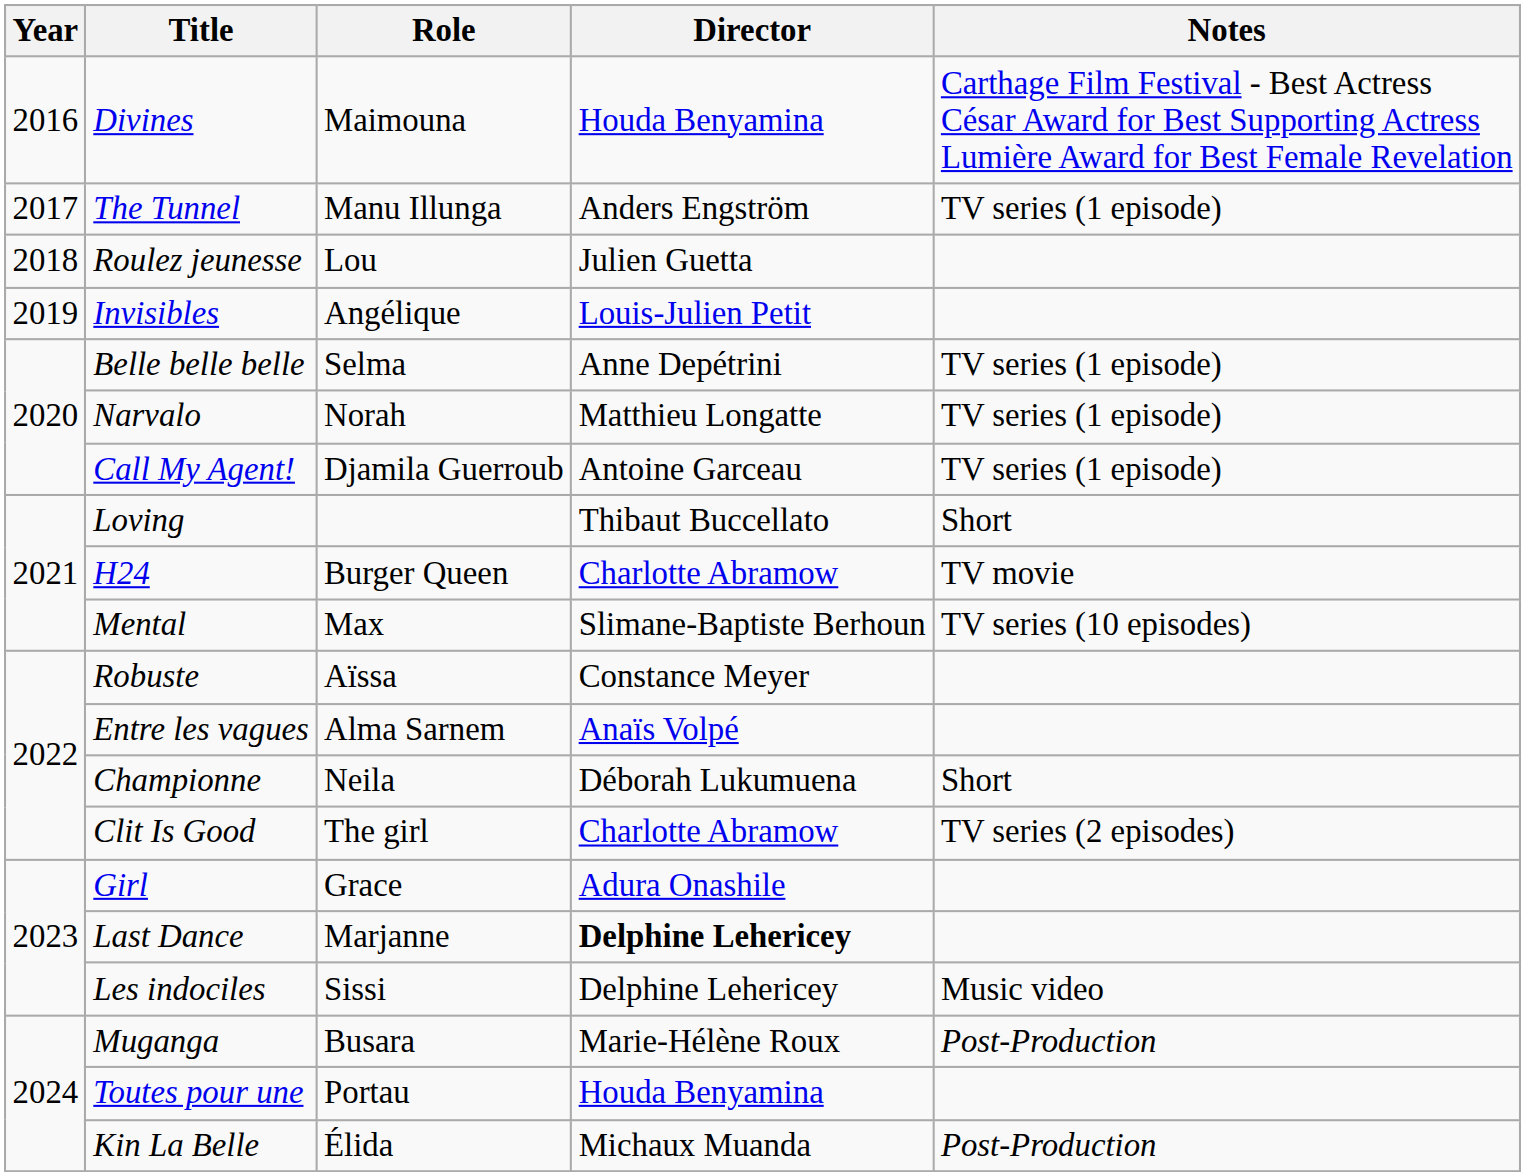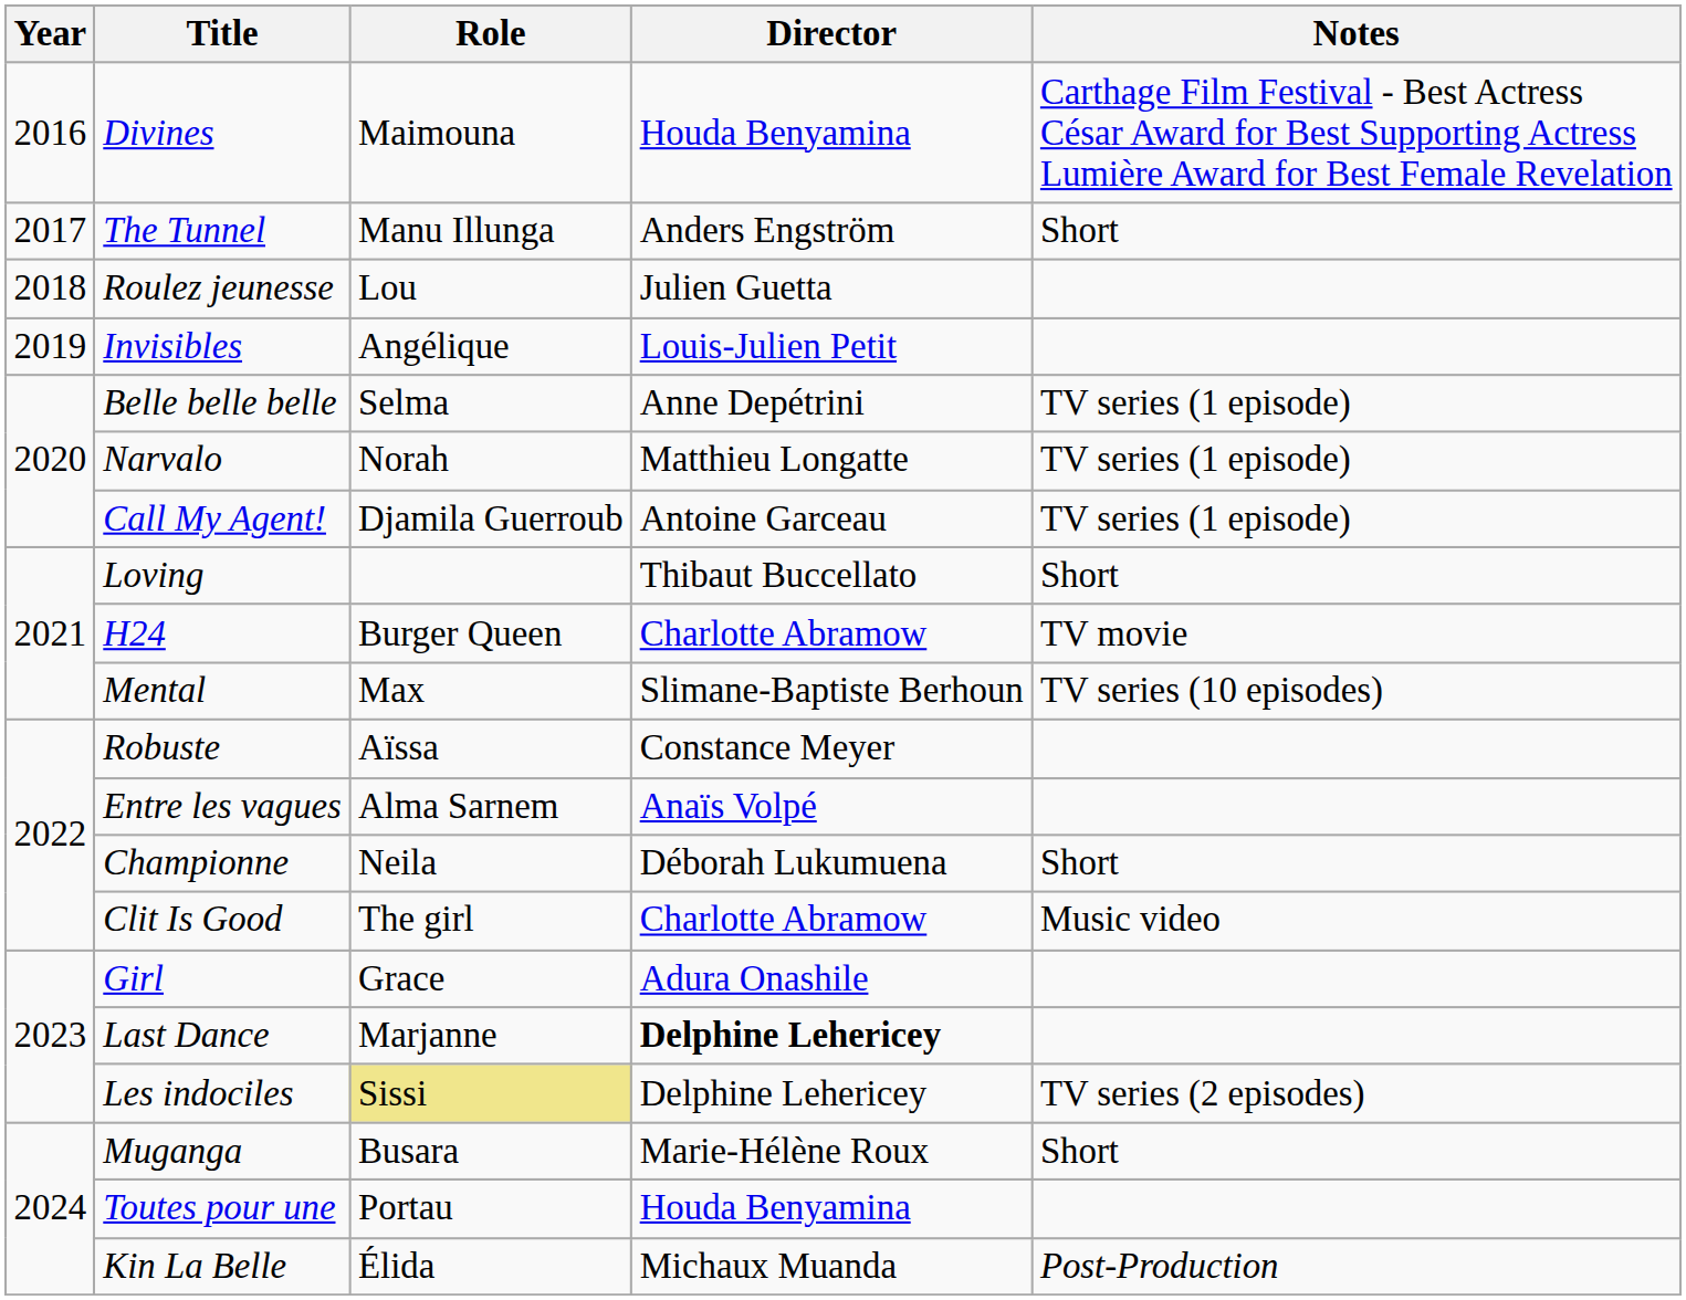The Tunnel | Notes: TV series (1 episode) -> Short
Clit Is Good | Notes: TV series (2 episodes) -> Music video
Les indociles | Role: no background -> khaki background
Les indociles | Notes: Music video -> TV series (2 episodes)
Muganga | Notes: Post-Production -> Short
